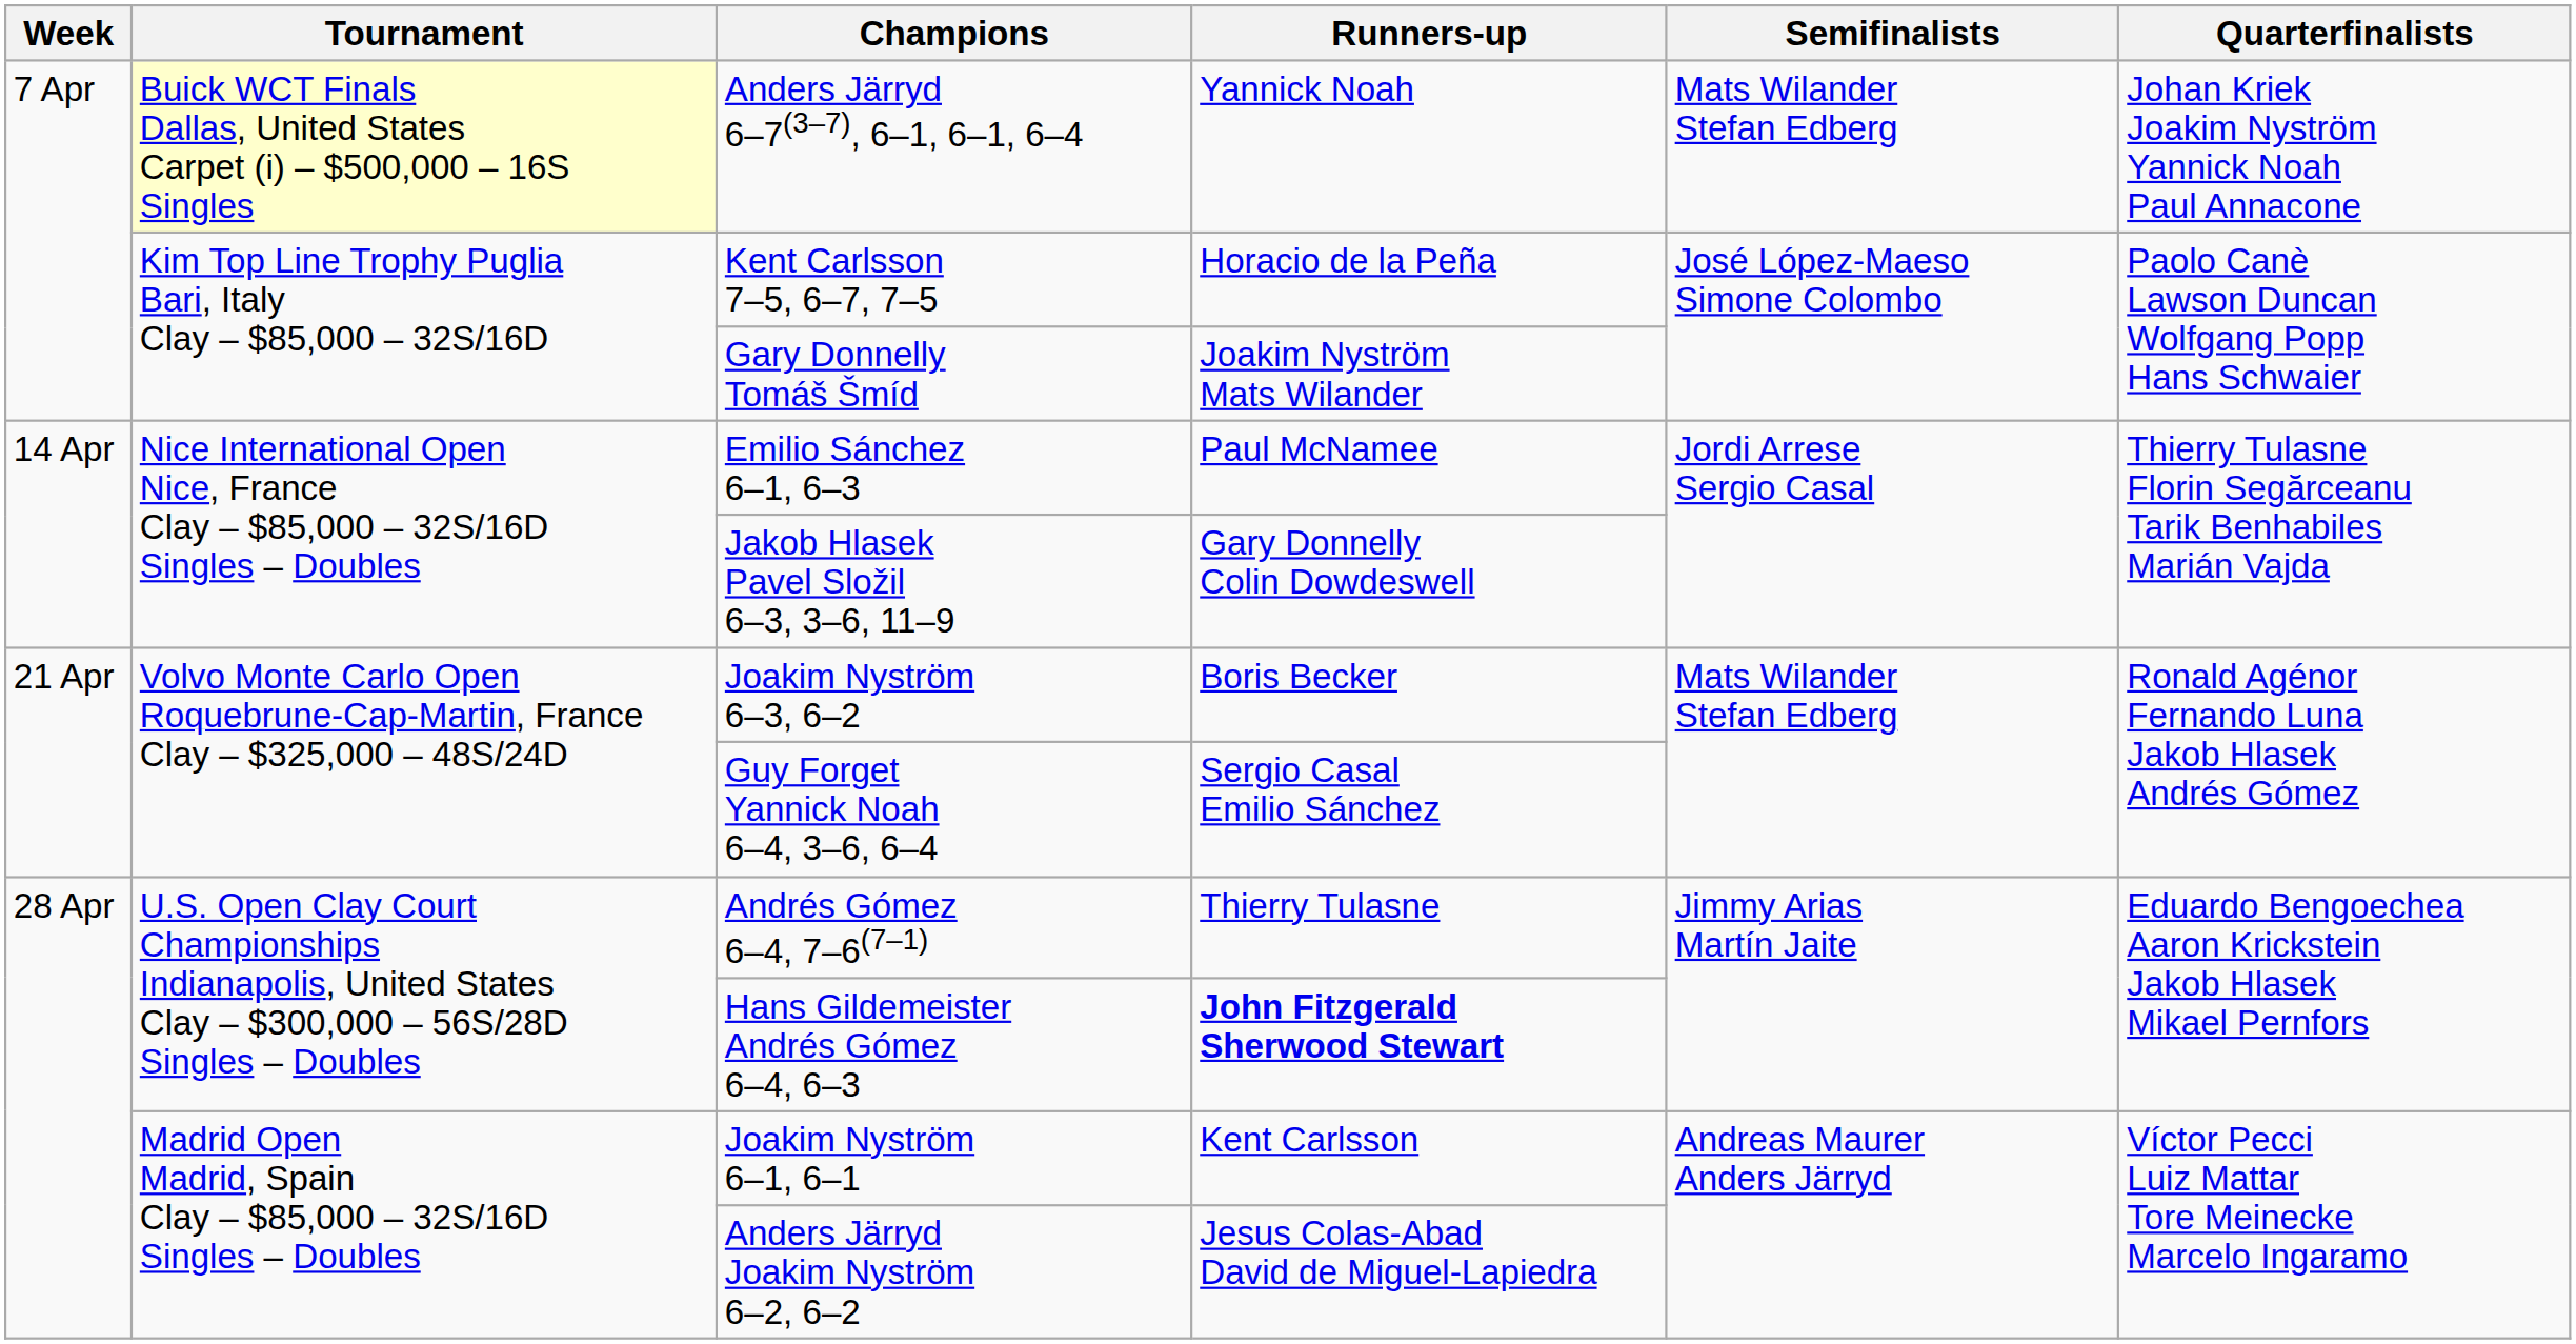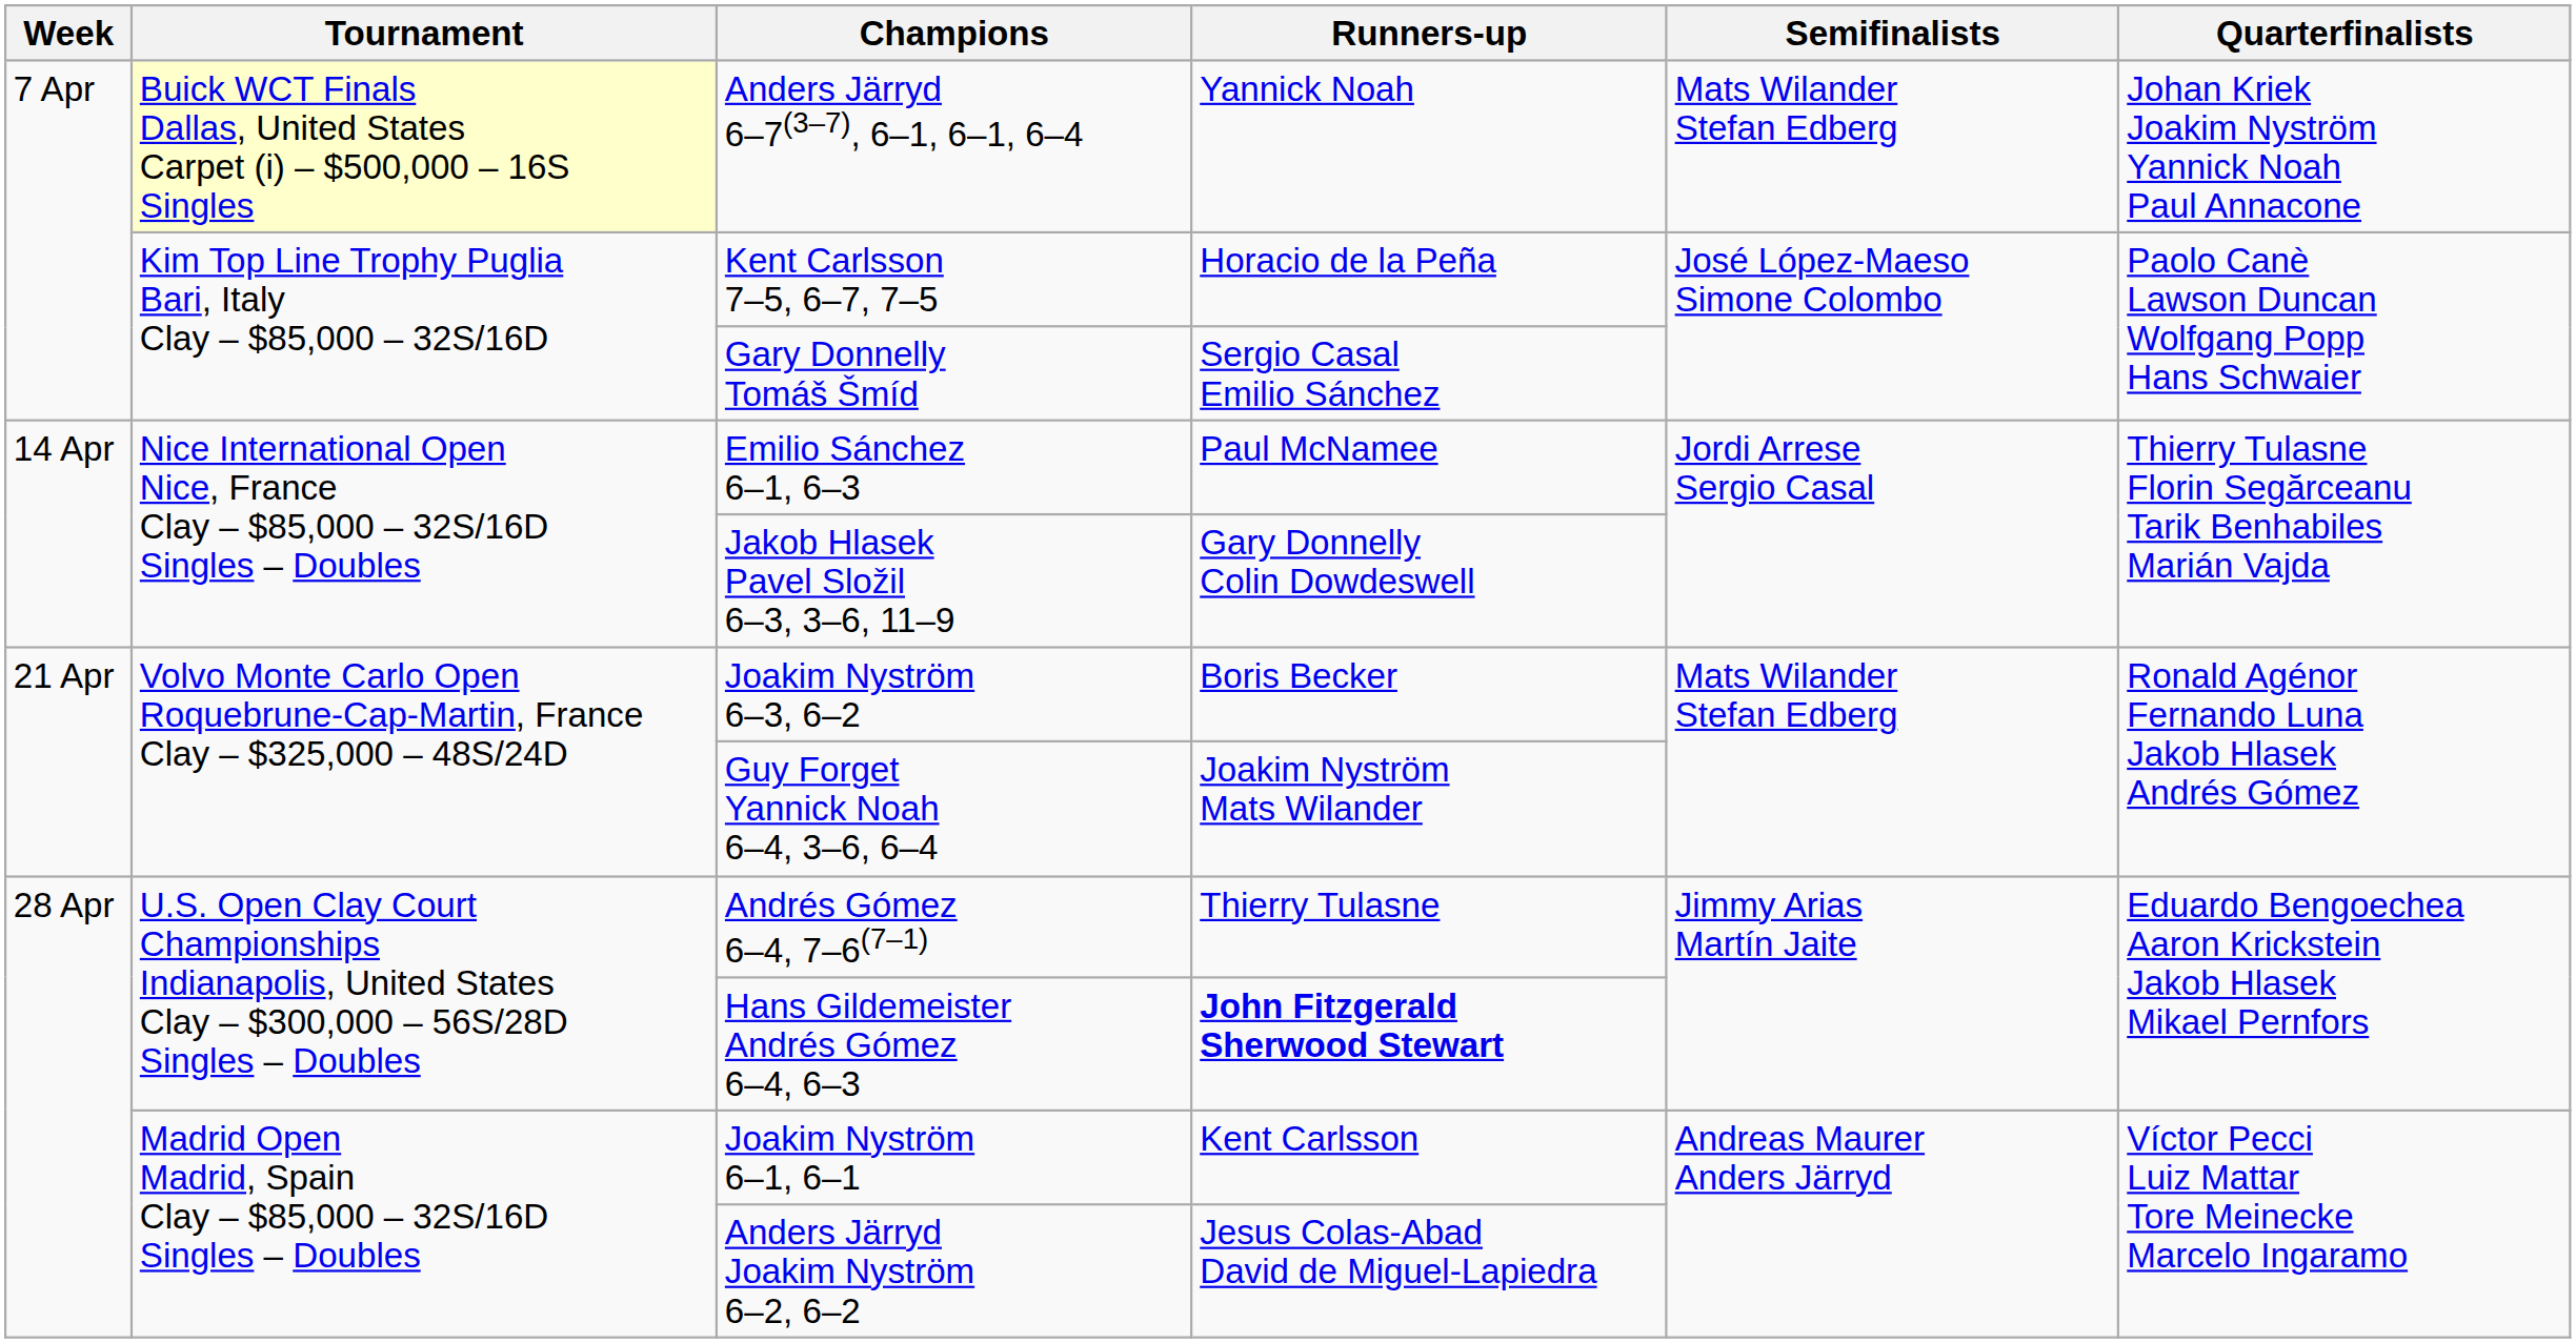Gary Donnelly Tomáš Šmíd | Runners-up: Joakim Nyström Mats Wilander -> Sergio Casal Emilio Sánchez
Guy Forget Yannick Noah 6–4, 3–6, 6–4 | Runners-up: Sergio Casal Emilio Sánchez -> Joakim Nyström Mats Wilander
